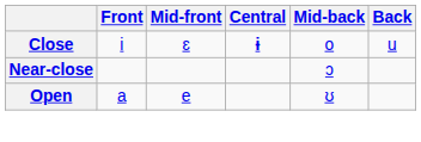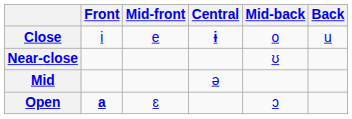Close | Mid-front: ɛ -> e
Near-close | Mid-back: ɔ -> ʊ
+ row: Mid | ə
Open | Front: normal -> bold
Open | Mid-front: e -> ɛ
Open | Mid-back: ʊ -> ɔ
